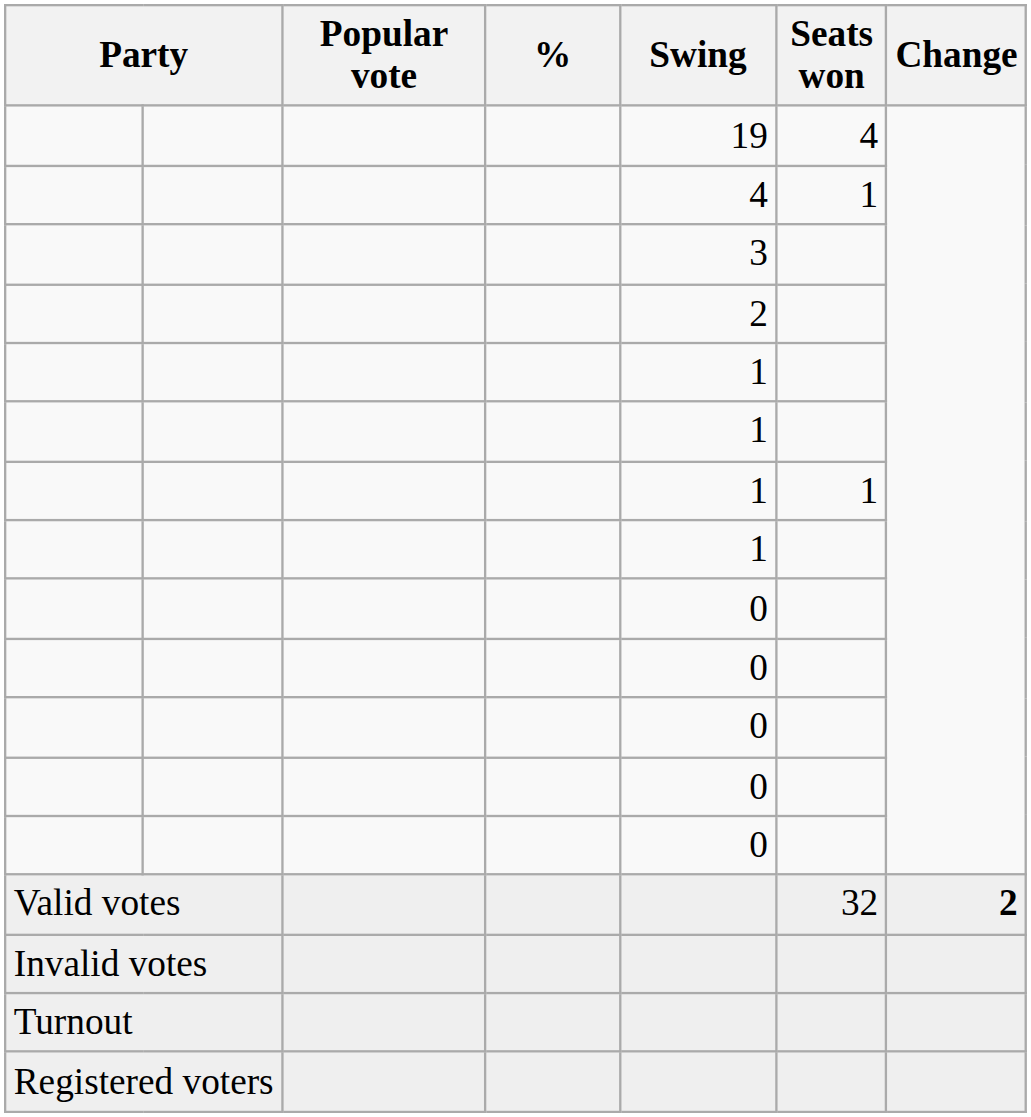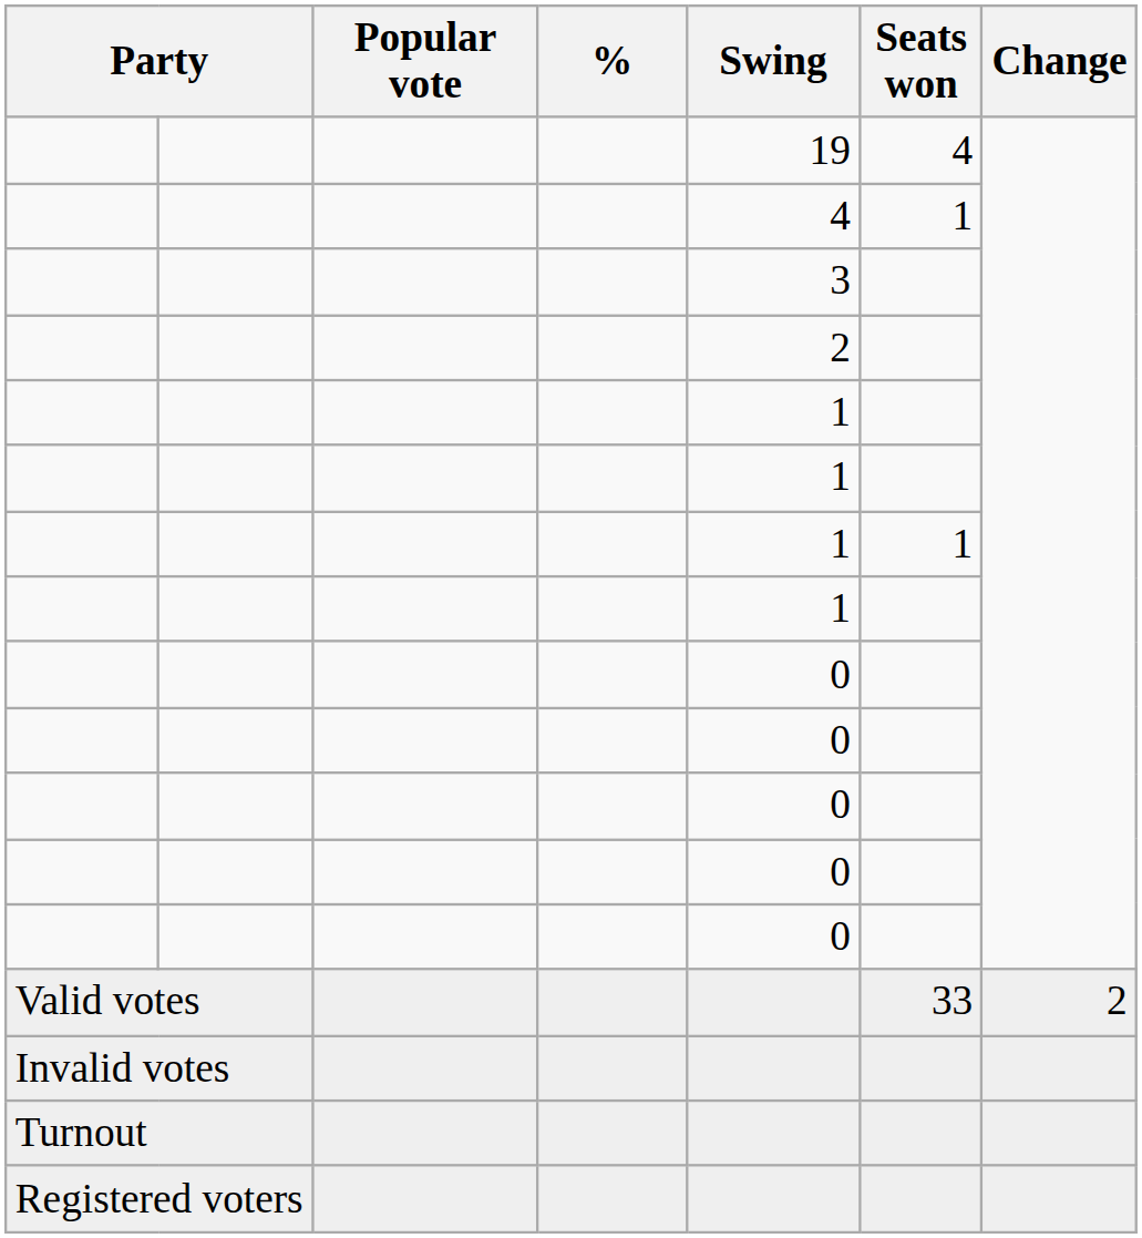Valid votes | Seats won: 32 -> 33
Valid votes | Change: bold -> normal
